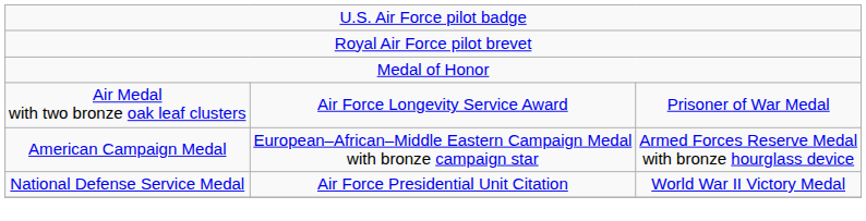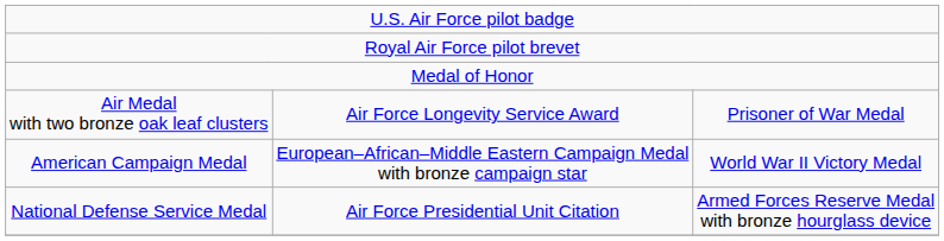American Campaign Medal | column 3: Armed Forces Reserve Medal with bronze hourglass device -> World War II Victory Medal
National Defense Service Medal | column 3: World War II Victory Medal -> Armed Forces Reserve Medal with bronze hourglass device
